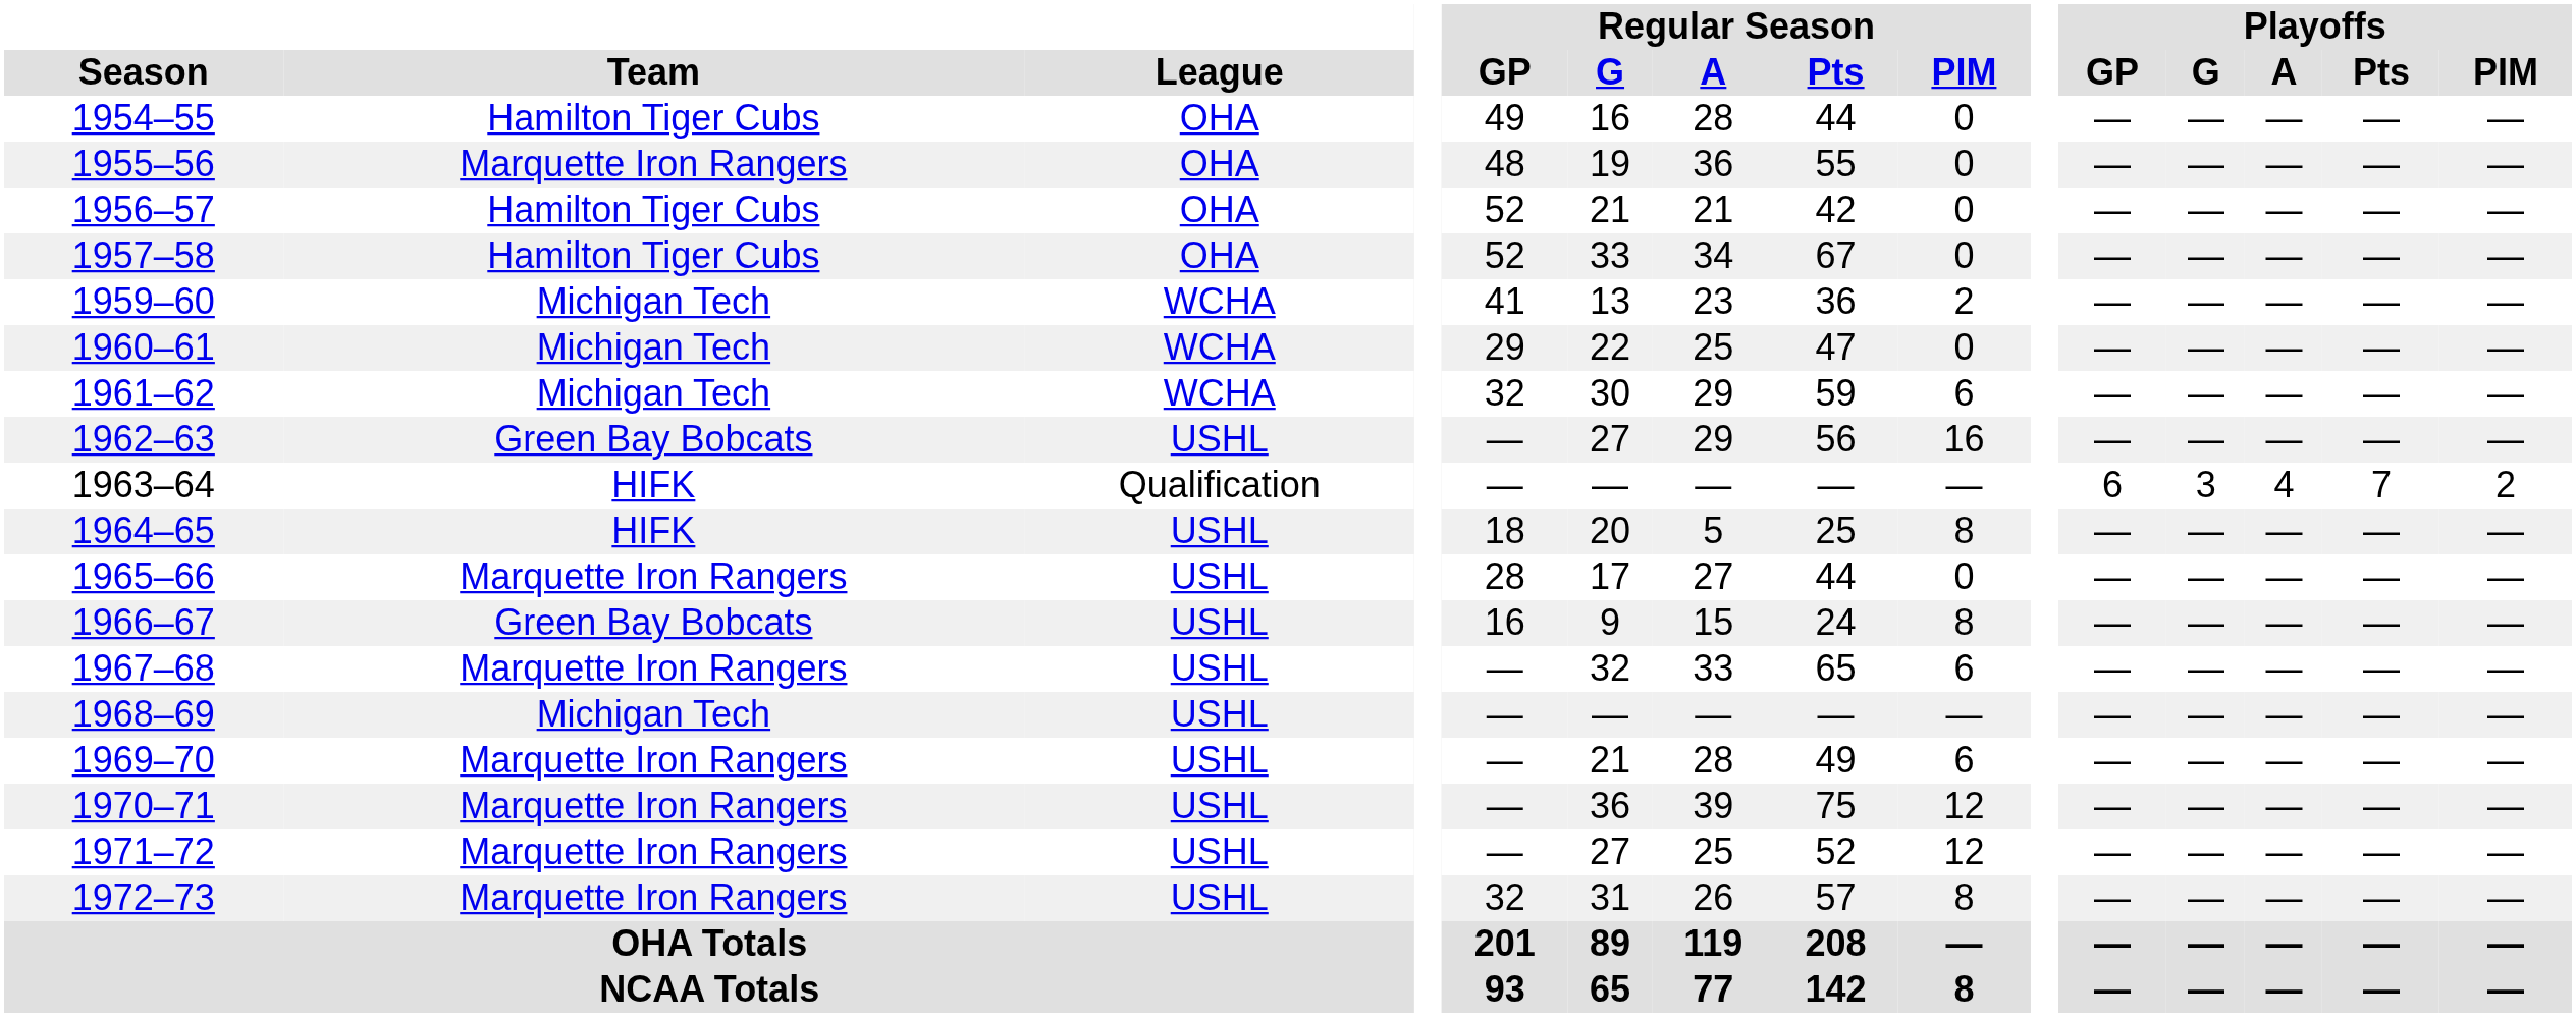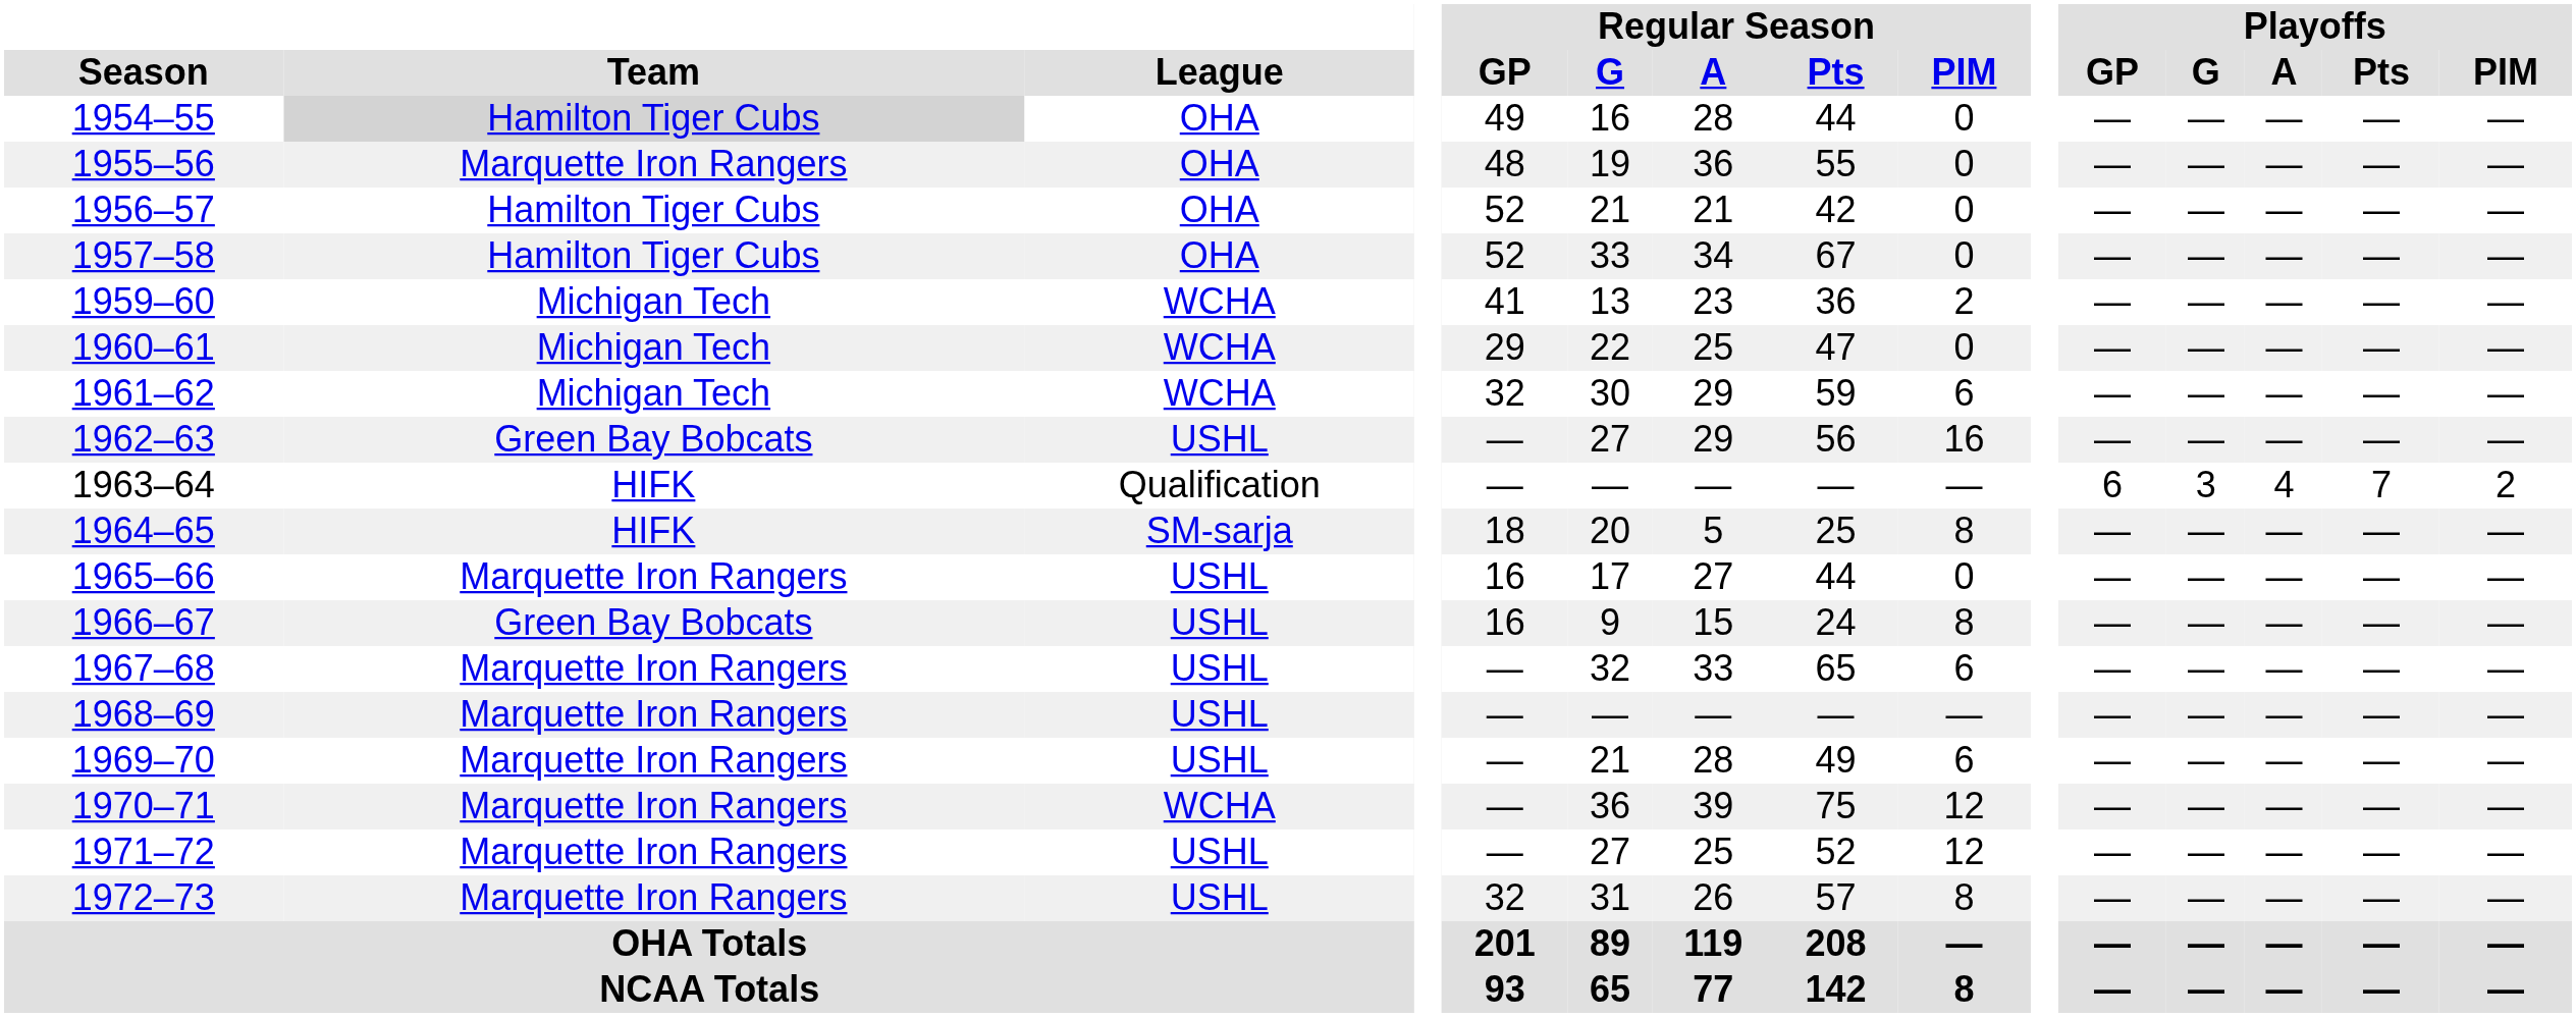1954–55 | Team: no background -> lightgrey background
1964–65 | League: USHL -> SM-sarja
1965–66 | Regular Season / GP: 28 -> 16
1968–69 | Team: Michigan Tech -> Marquette Iron Rangers
1970–71 | League: USHL -> WCHA
